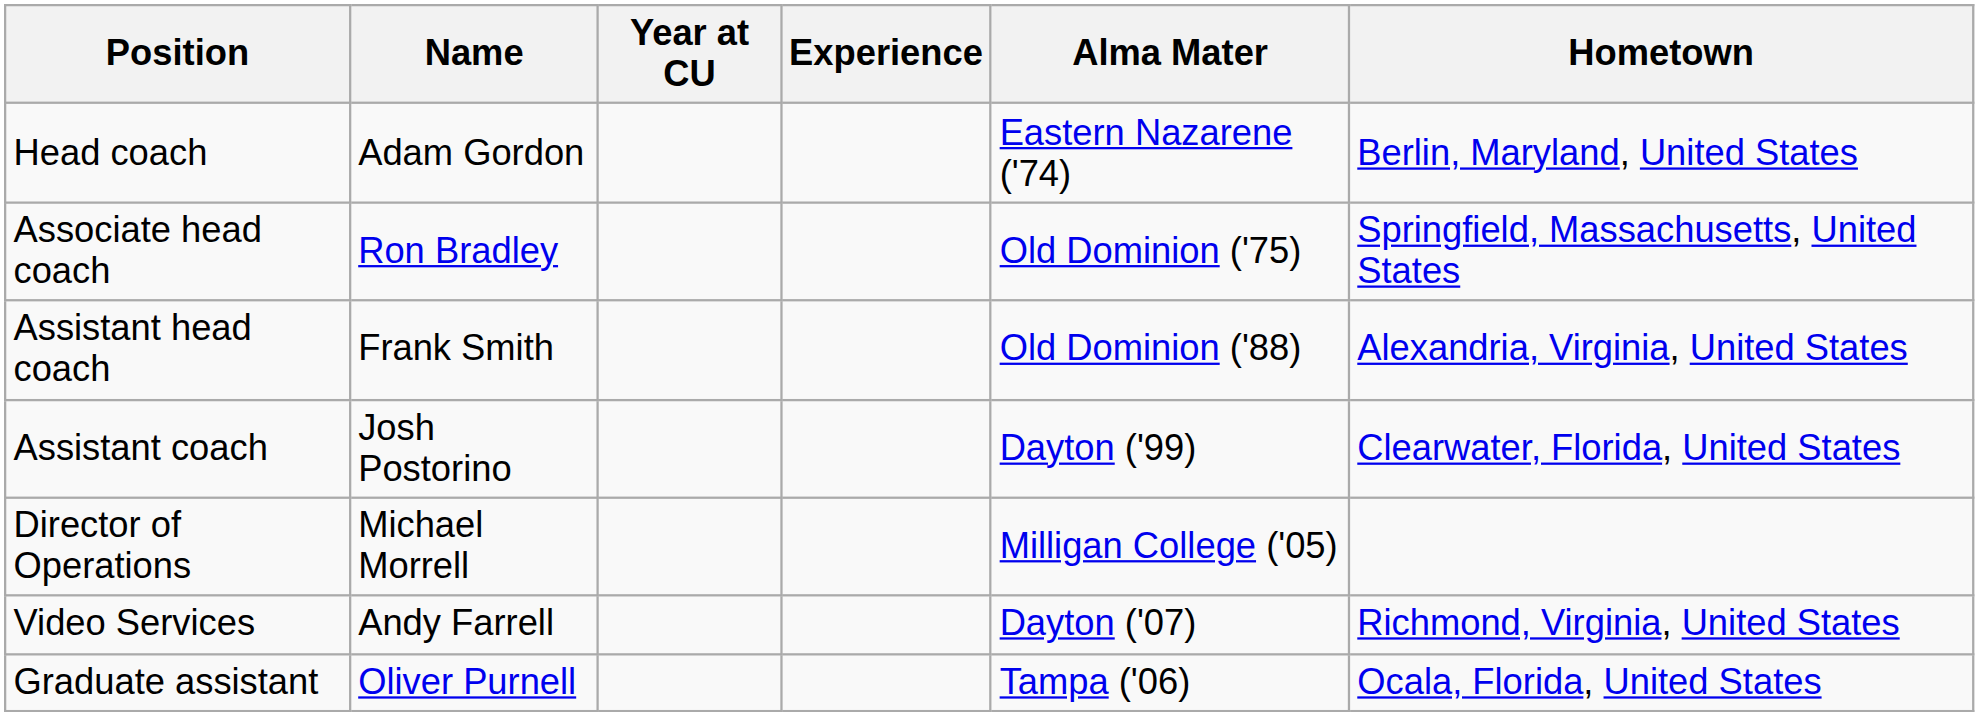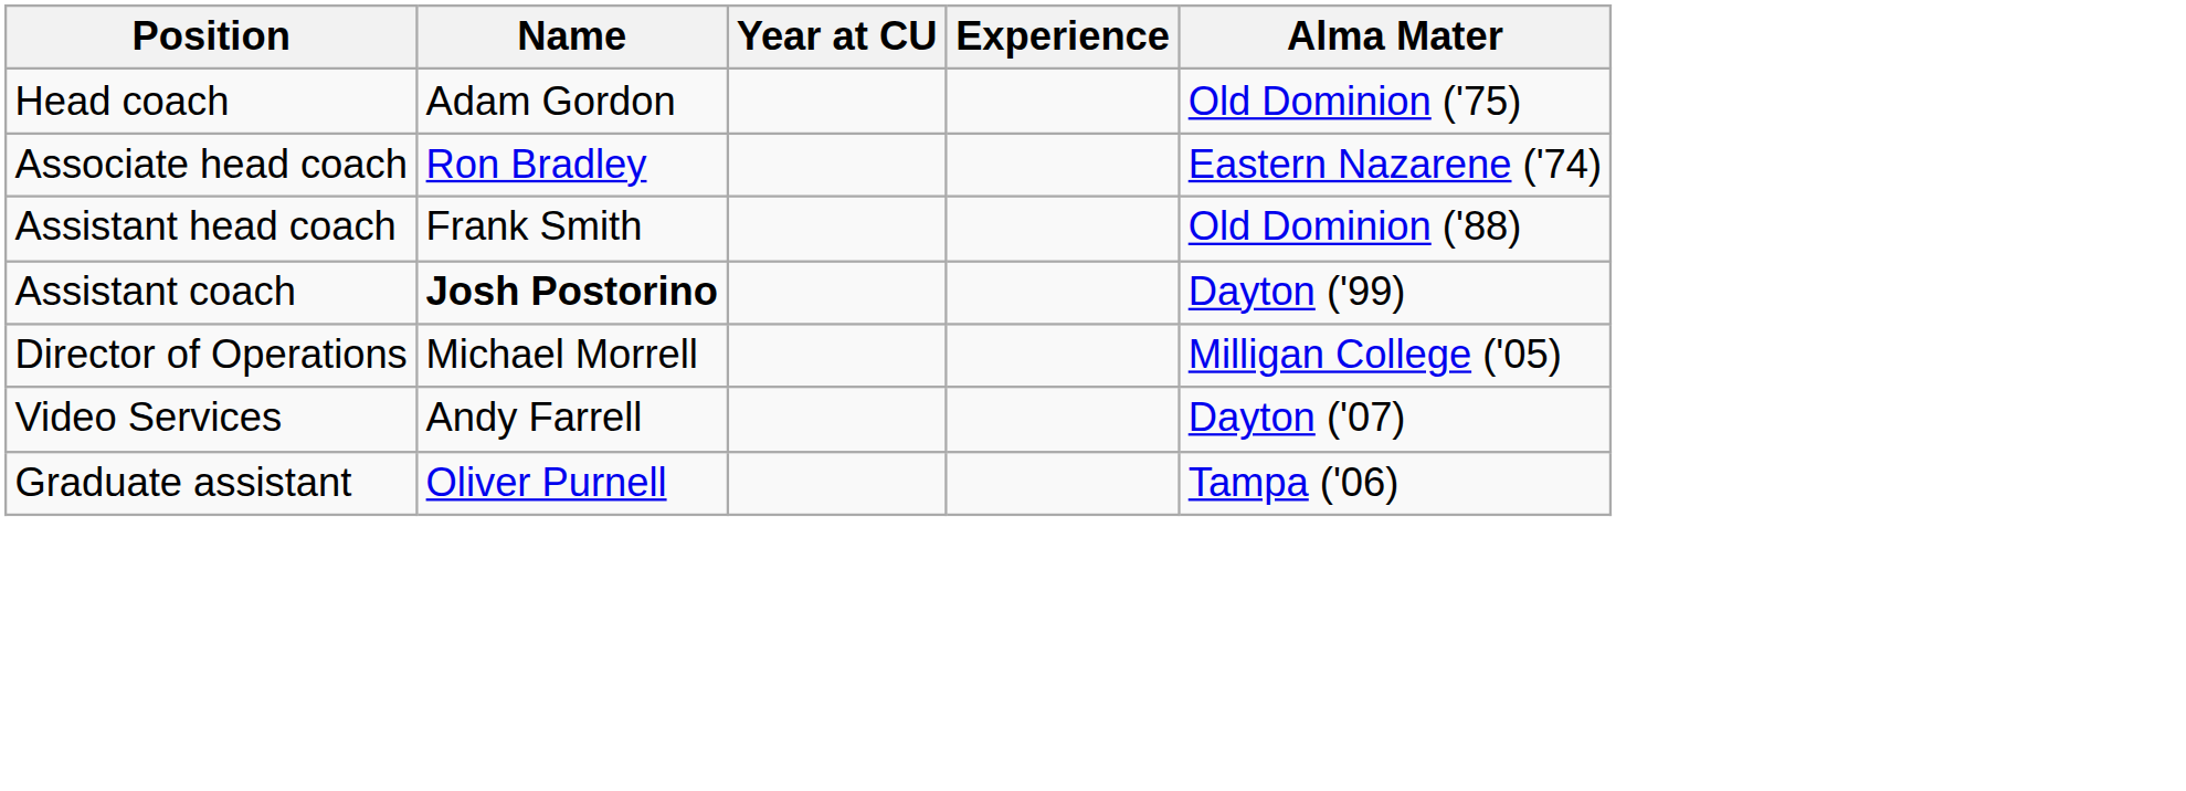- column: Hometown | Berlin, Maryland, United States | Springfield, Massachusetts, United States | Alexandria, Virginia, United States | Clearwater, Florida, United States | Richmond, Virginia, United States | Ocala, Florida, United States
Head coach | Alma Mater: Eastern Nazarene ('74) -> Old Dominion ('75)
Associate head coach | Alma Mater: Old Dominion ('75) -> Eastern Nazarene ('74)
Assistant coach | Name: normal -> bold
